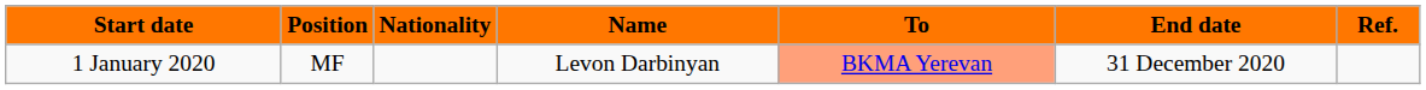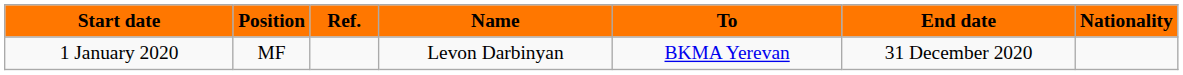columns swapped: Nationality <-> Ref.
1 January 2020 | To: lightsalmon background -> no background
